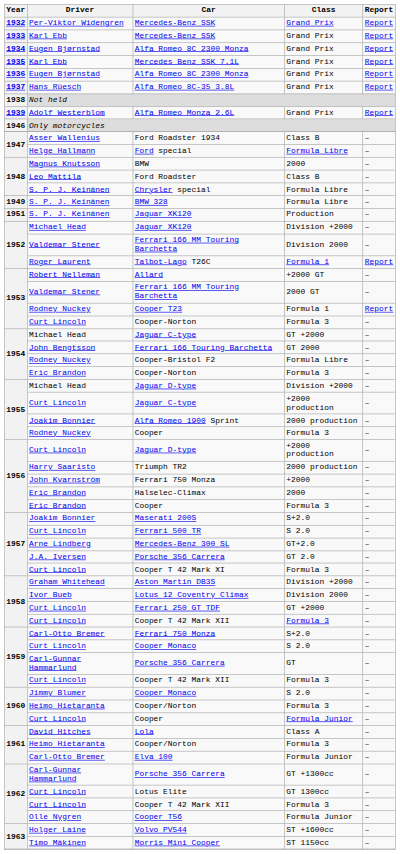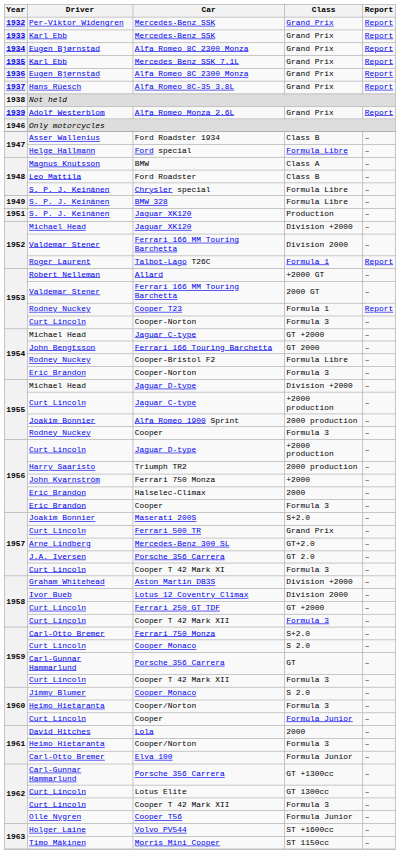BMW | Class: 2000 -> Class A
Ferrari 500 TR | Class: S 2.0 -> Grand Prix
Lola | Class: Class A -> 2000
